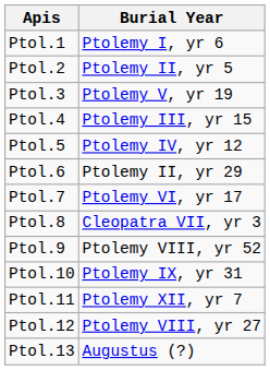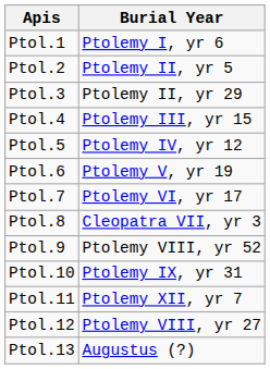Ptol.3 | Burial Year: Ptolemy V, yr 19 -> Ptolemy II, yr 29
Ptol.6 | Burial Year: Ptolemy II, yr 29 -> Ptolemy V, yr 19
